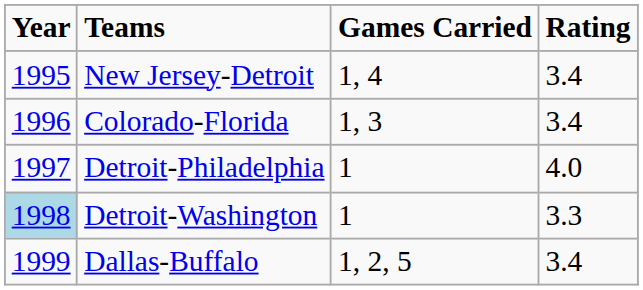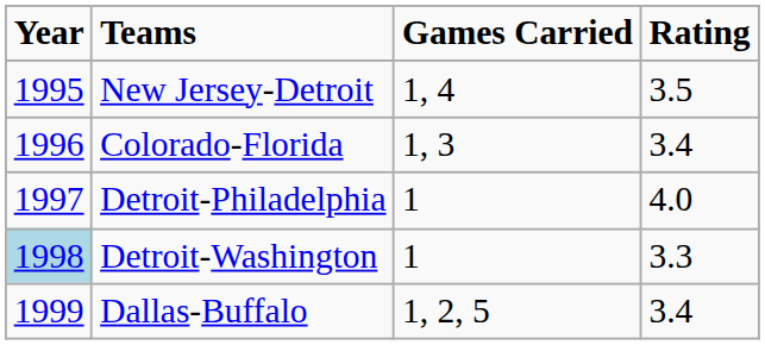New Jersey-Detroit | Rating: 3.4 -> 3.5
